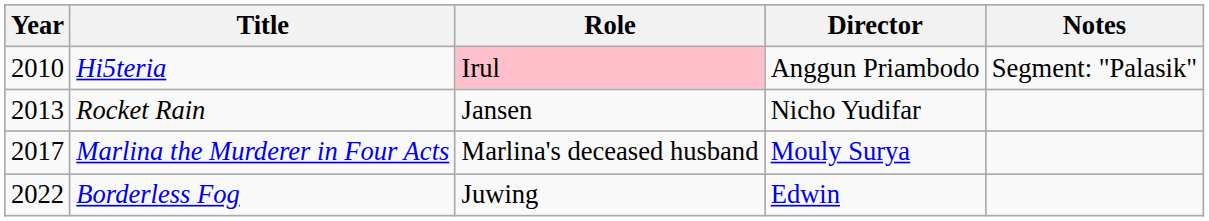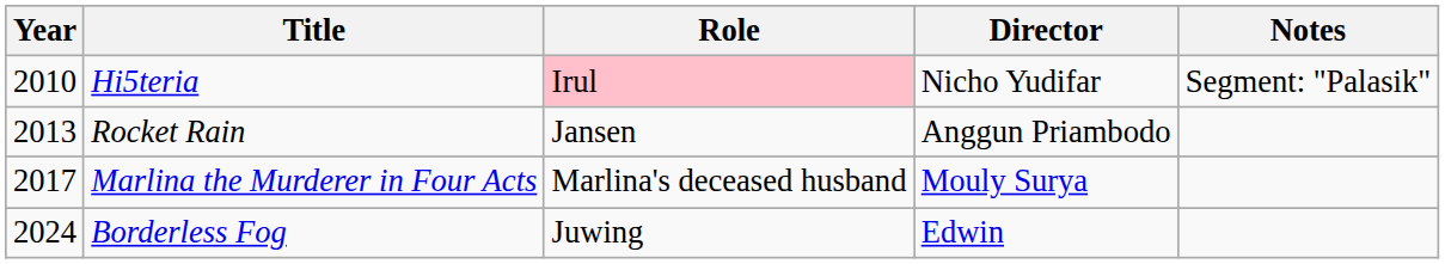Hi5teria | Director: Anggun Priambodo -> Nicho Yudifar
Rocket Rain | Director: Nicho Yudifar -> Anggun Priambodo
Borderless Fog | Year: 2022 -> 2024
